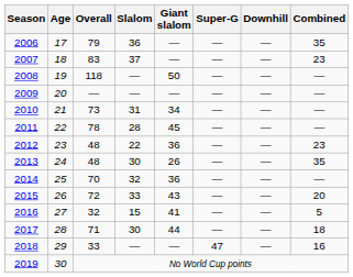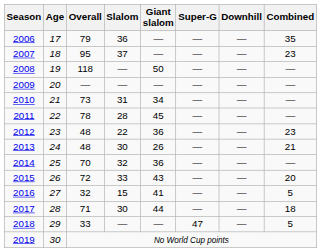2007 | Overall: 83 -> 95
2013 | Combined: 35 -> 21
2018 | Combined: 16 -> 5
